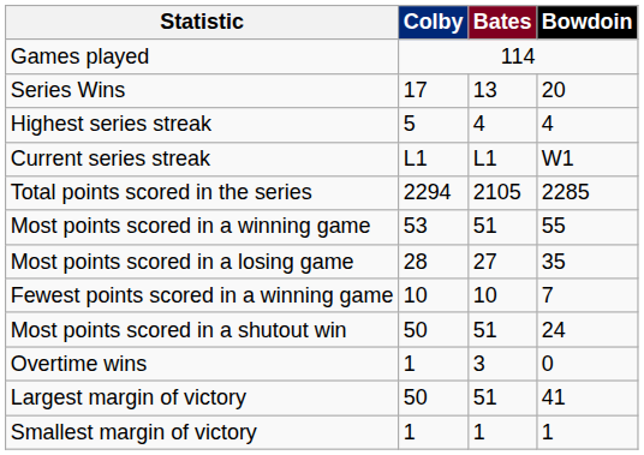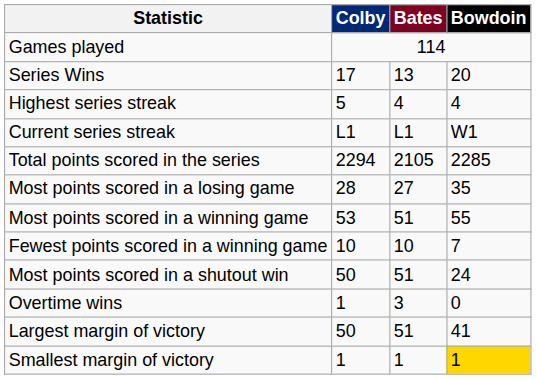rows swapped: Most points scored in a winning game <-> Most points scored in a losing game
Smallest margin of victory | Bowdoin: no background -> gold background
